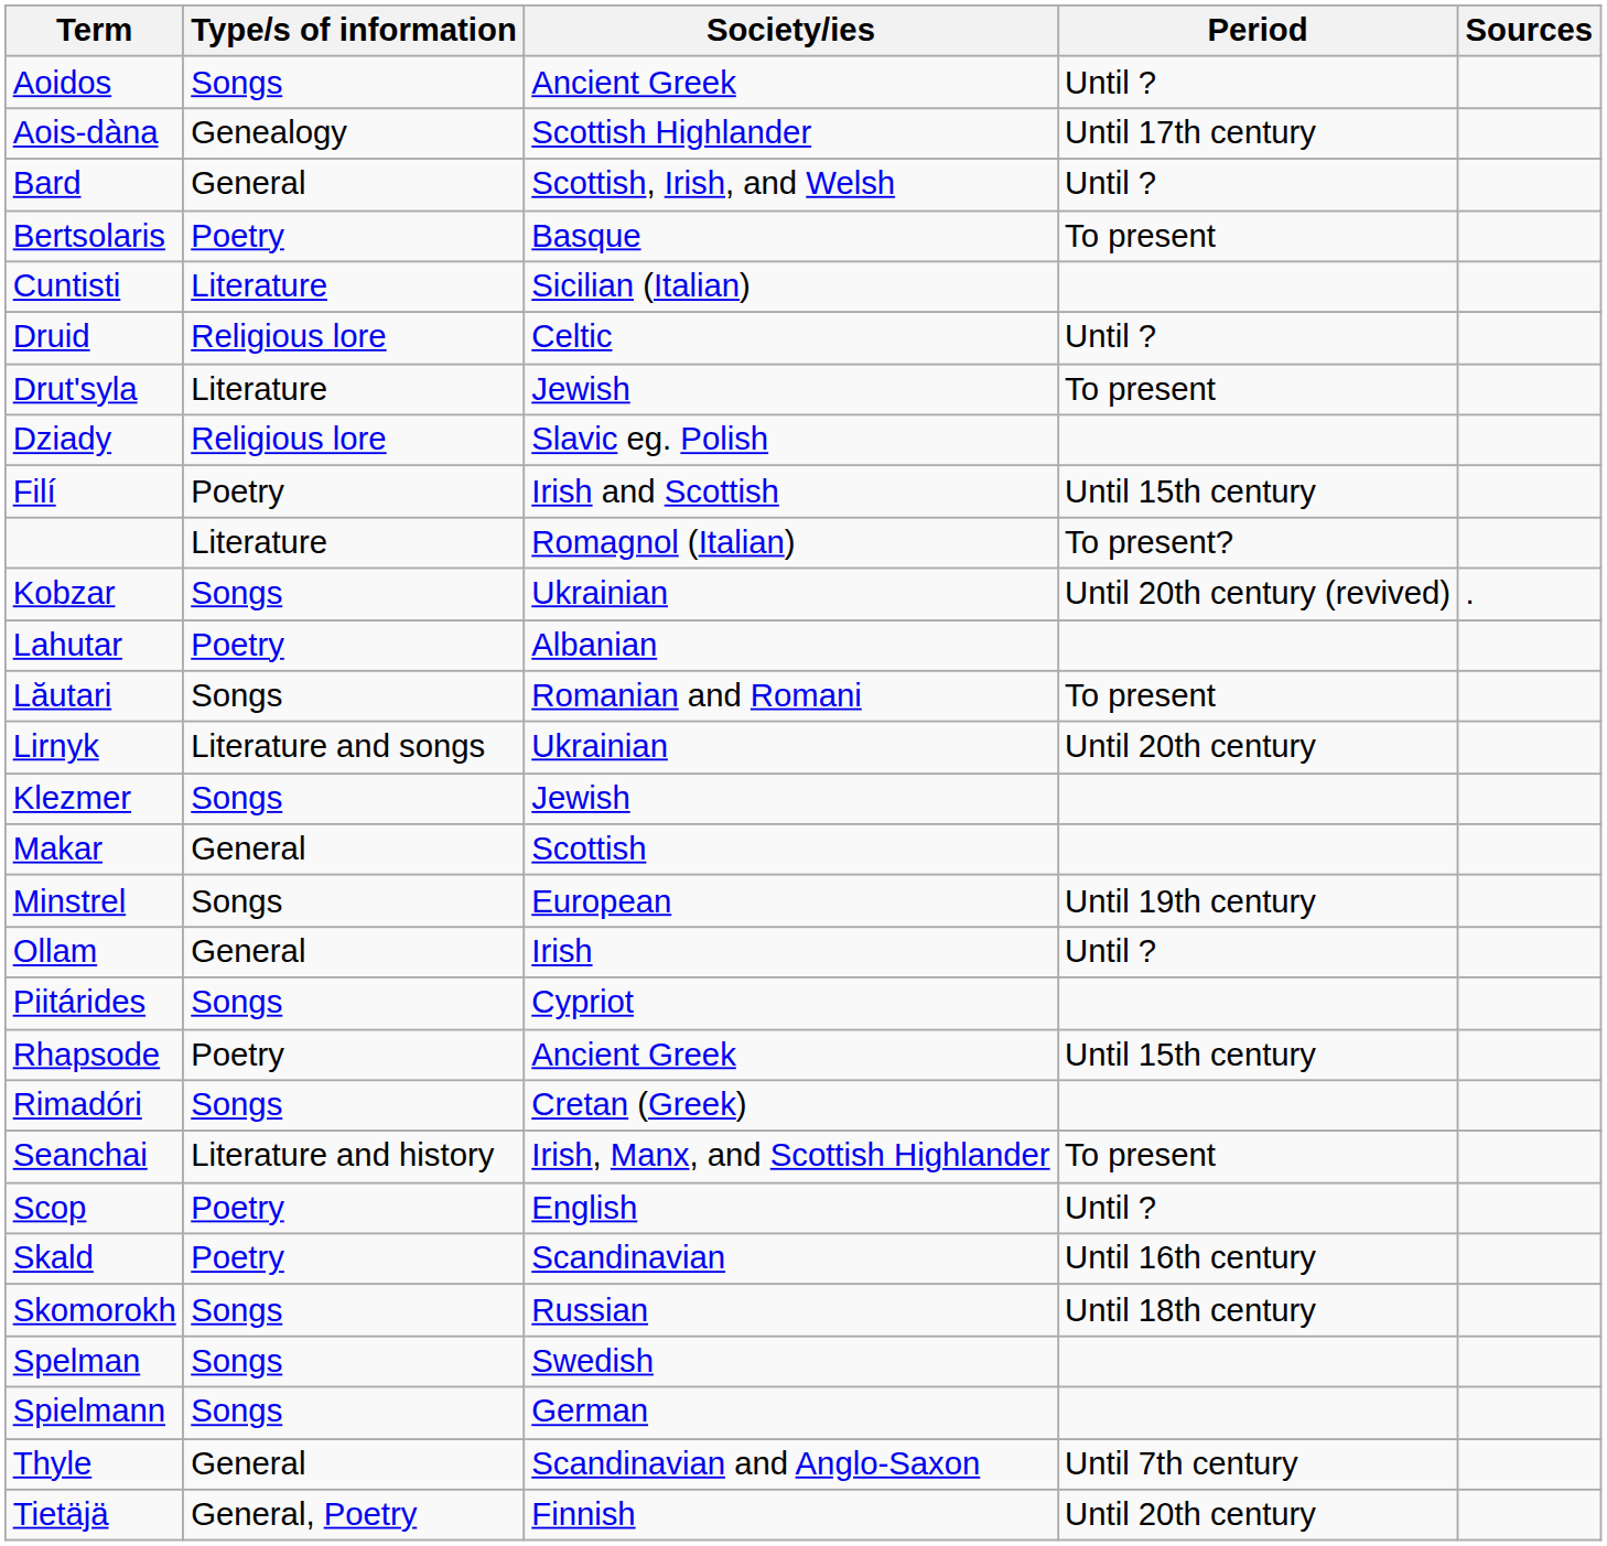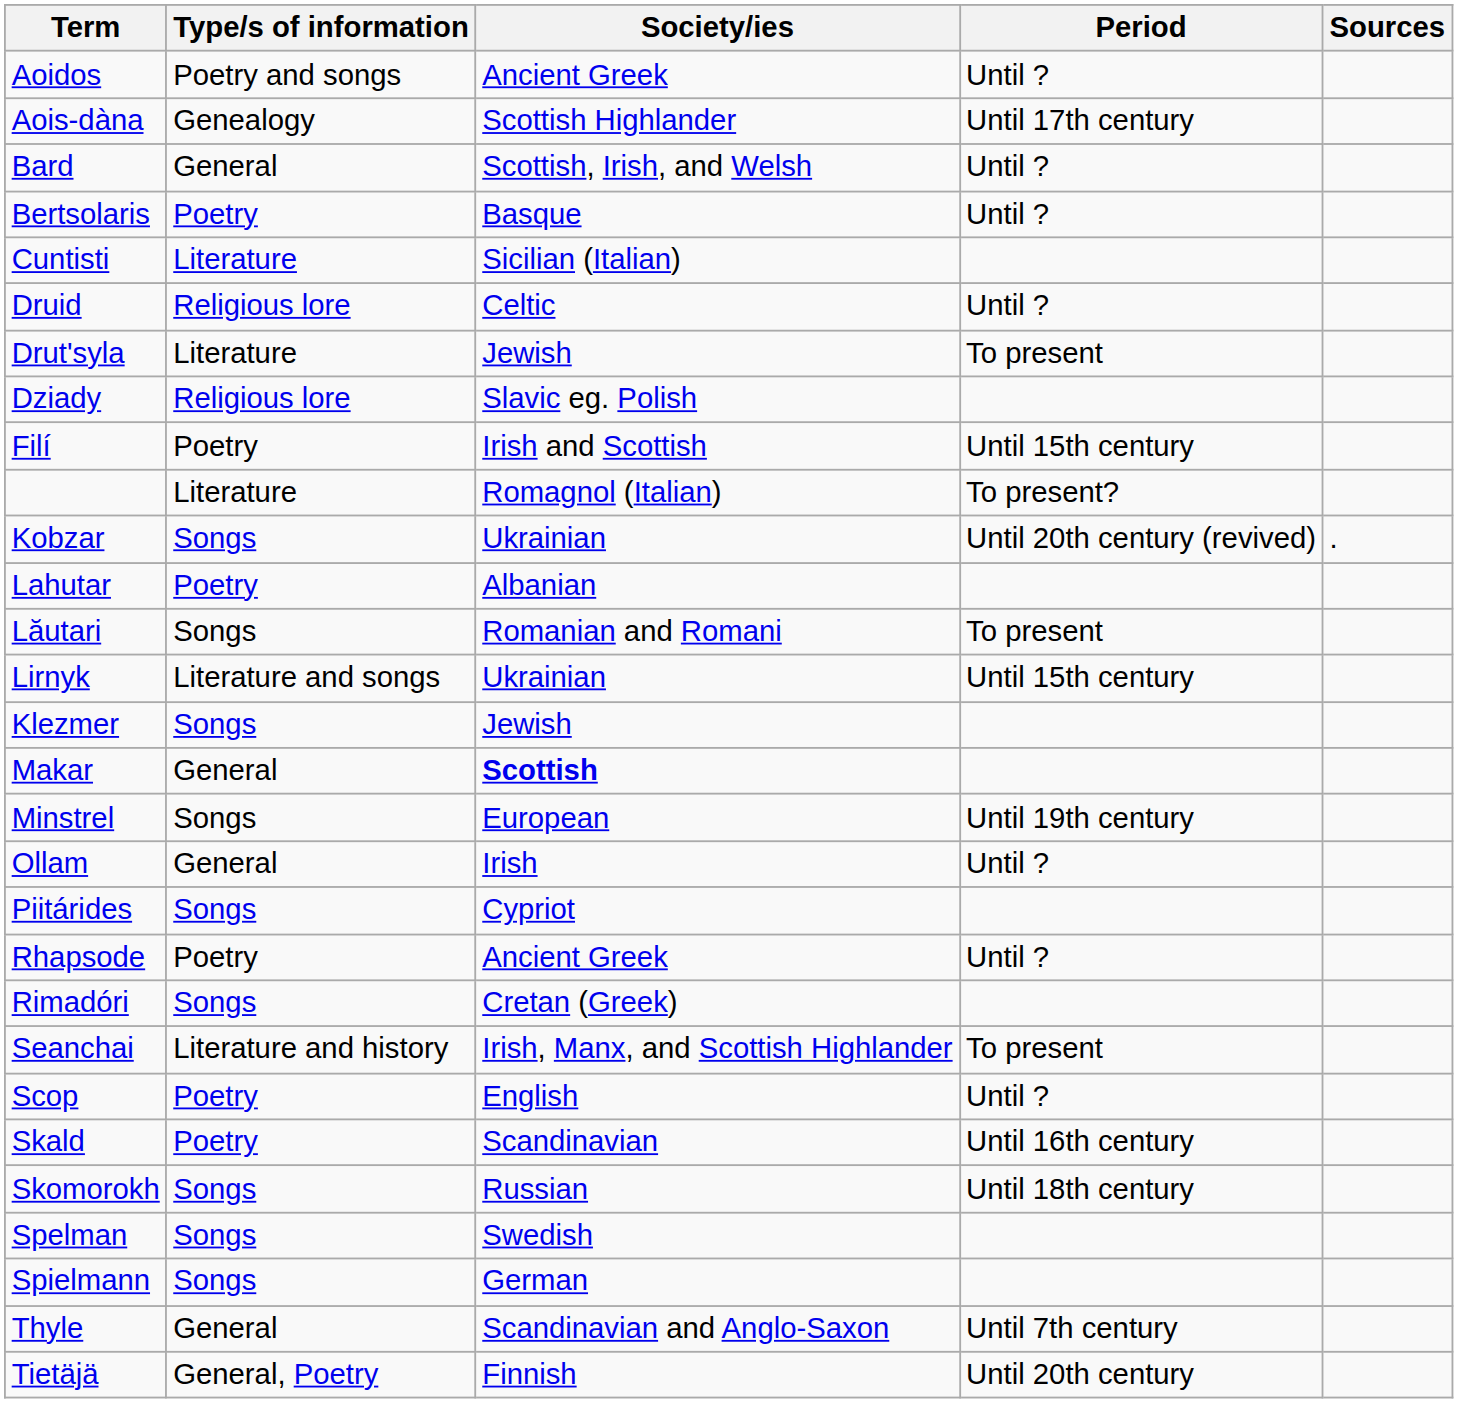Aoidos | Type/s of information: Songs -> Poetry and songs
Bertsolaris | Period: To present -> Until ?
Lirnyk | Period: Until 20th century -> Until 15th century
Makar | Society/ies: normal -> bold
Rhapsode | Period: Until 15th century -> Until ?
